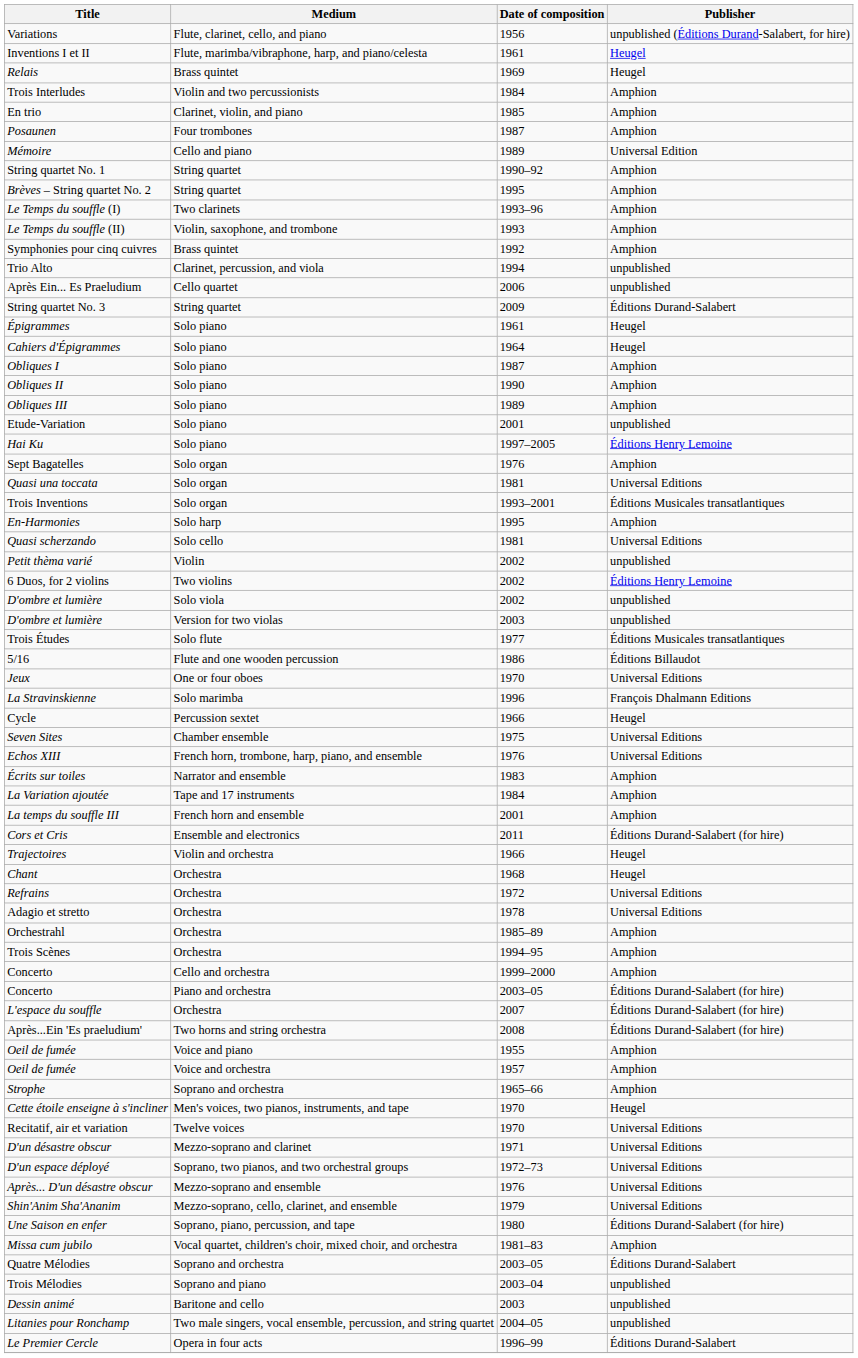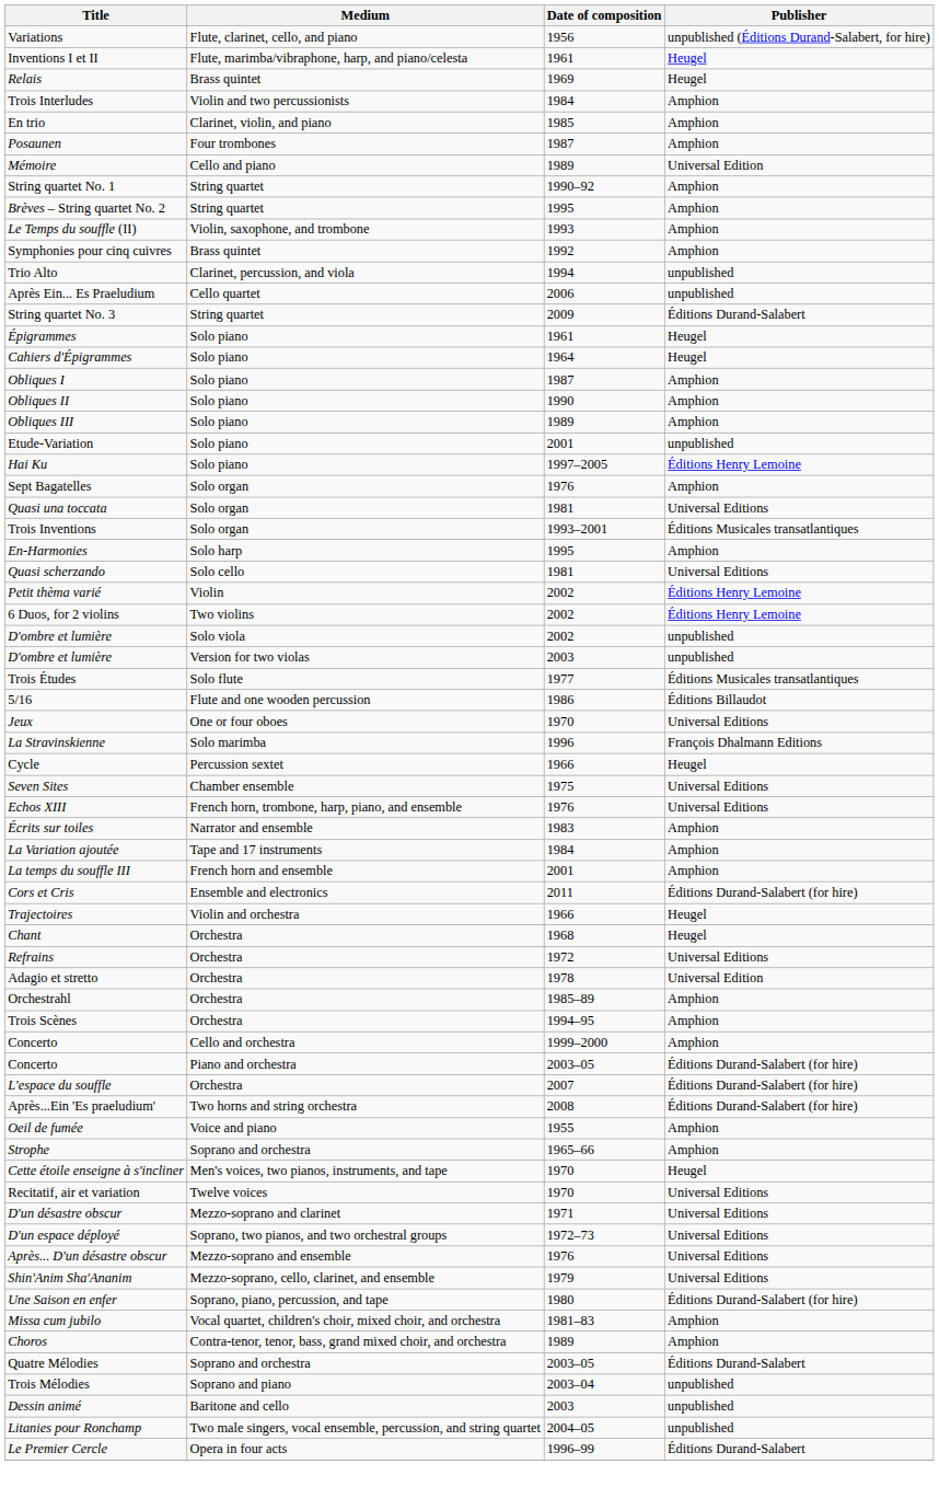- row: Le Temps du souffle (I) | Two clarinets | 1993–96 | Amphion
Petit thèma varié | Publisher: unpublished -> Éditions Henry Lemoine
Adagio et stretto | Publisher: Universal Editions -> Universal Edition
- row: Oeil de fumée | Voice and orchestra | 1957 | Amphion
+ row: Choros | Contra-tenor, tenor, bass, grand mixed choir, and orchestra | 1989 | Amphion
